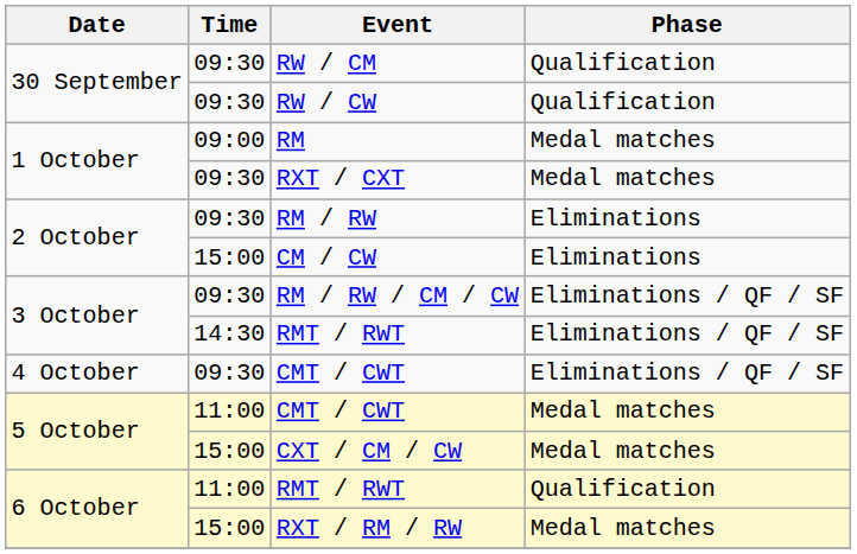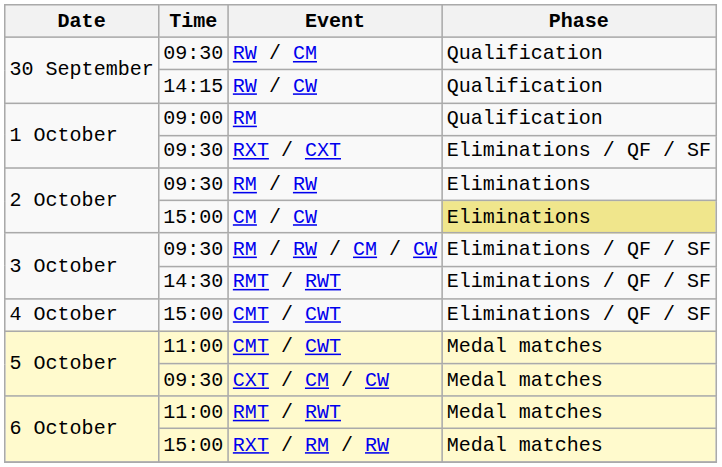RW / CW | Time: 09:30 -> 14:15
RM | Phase: Medal matches -> Qualification
RXT / CXT | Phase: Medal matches -> Eliminations / QF / SF
CM / CW | Phase: no background -> khaki background
4 October / CMT / CWT | Time: 09:30 -> 15:00
CXT / CM / CW | Time: 15:00 -> 09:30
6 October / RMT / RWT | Phase: Qualification -> Medal matches
